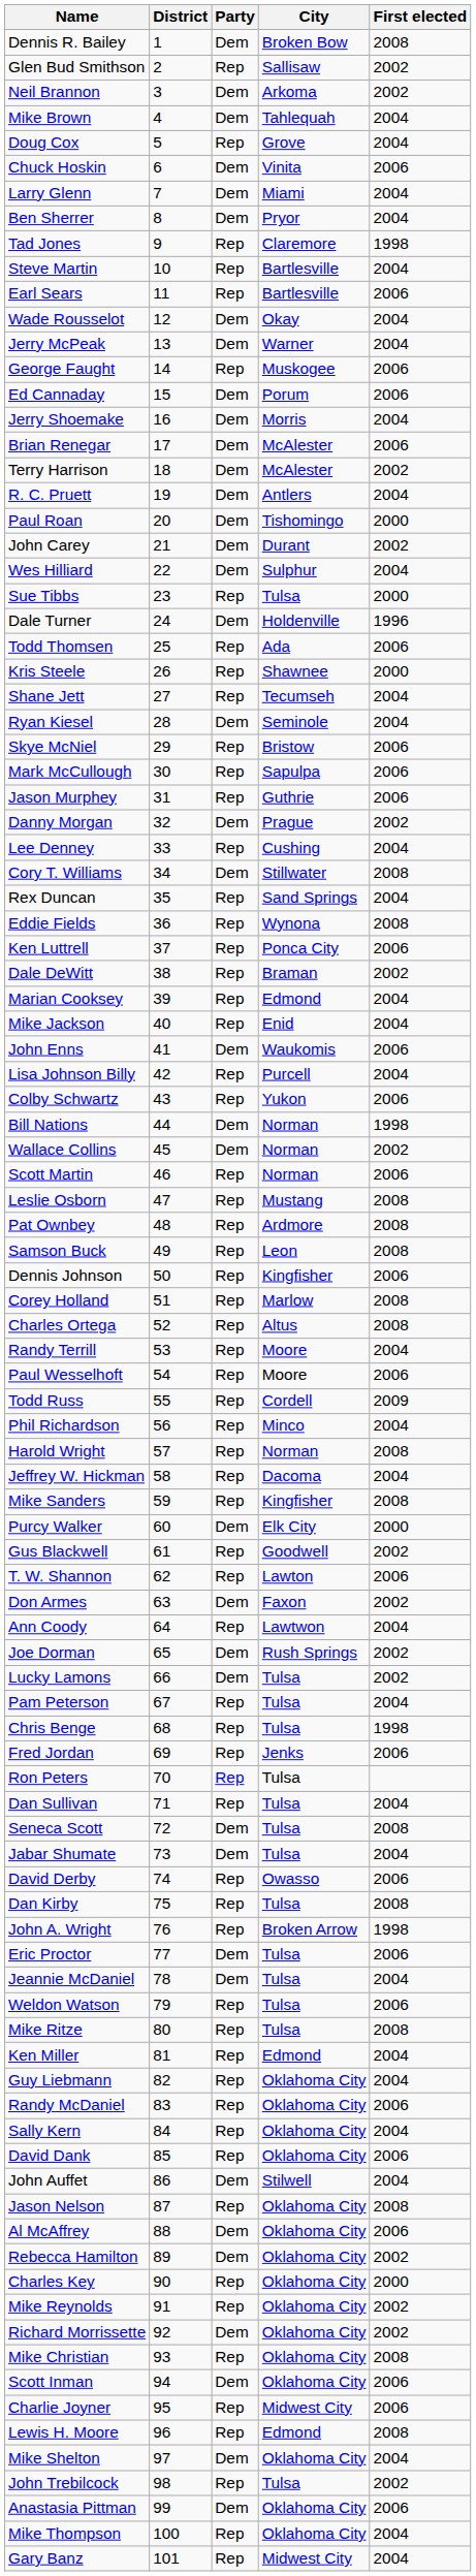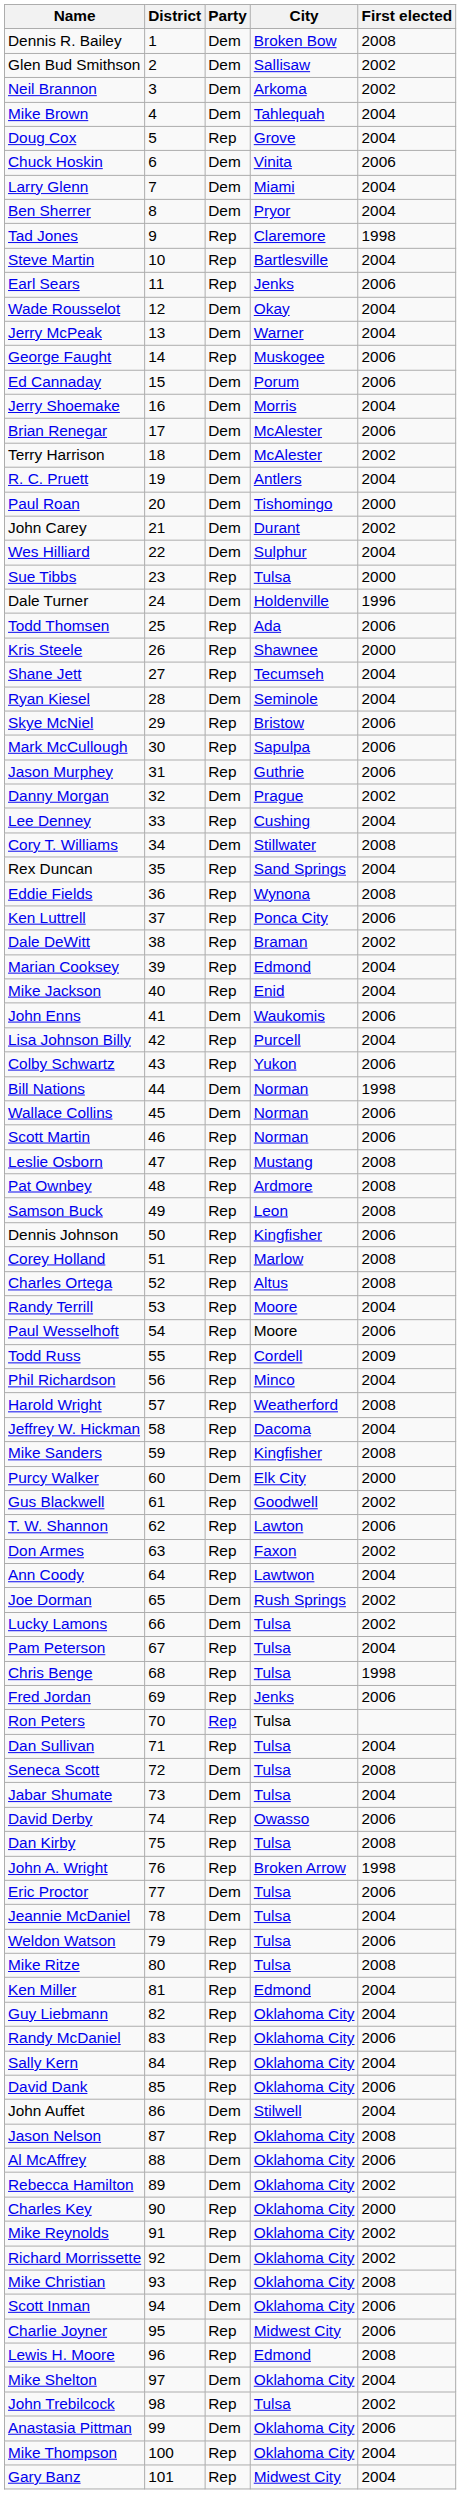Glen Bud Smithson | Party: Rep -> Dem
Earl Sears | City: Bartlesville -> Jenks
Wallace Collins | First elected: 2002 -> 2006
Harold Wright | City: Norman -> Weatherford
Don Armes | Party: Dem -> Rep
